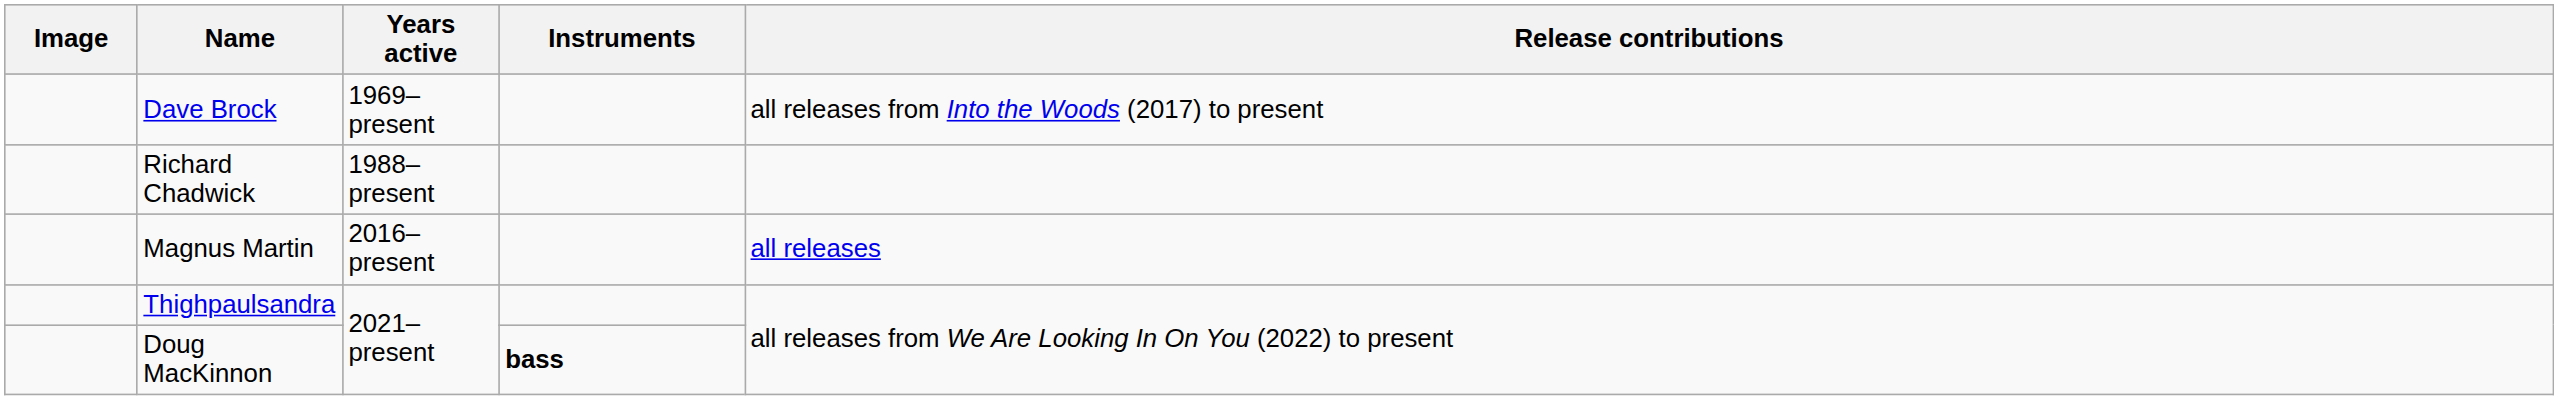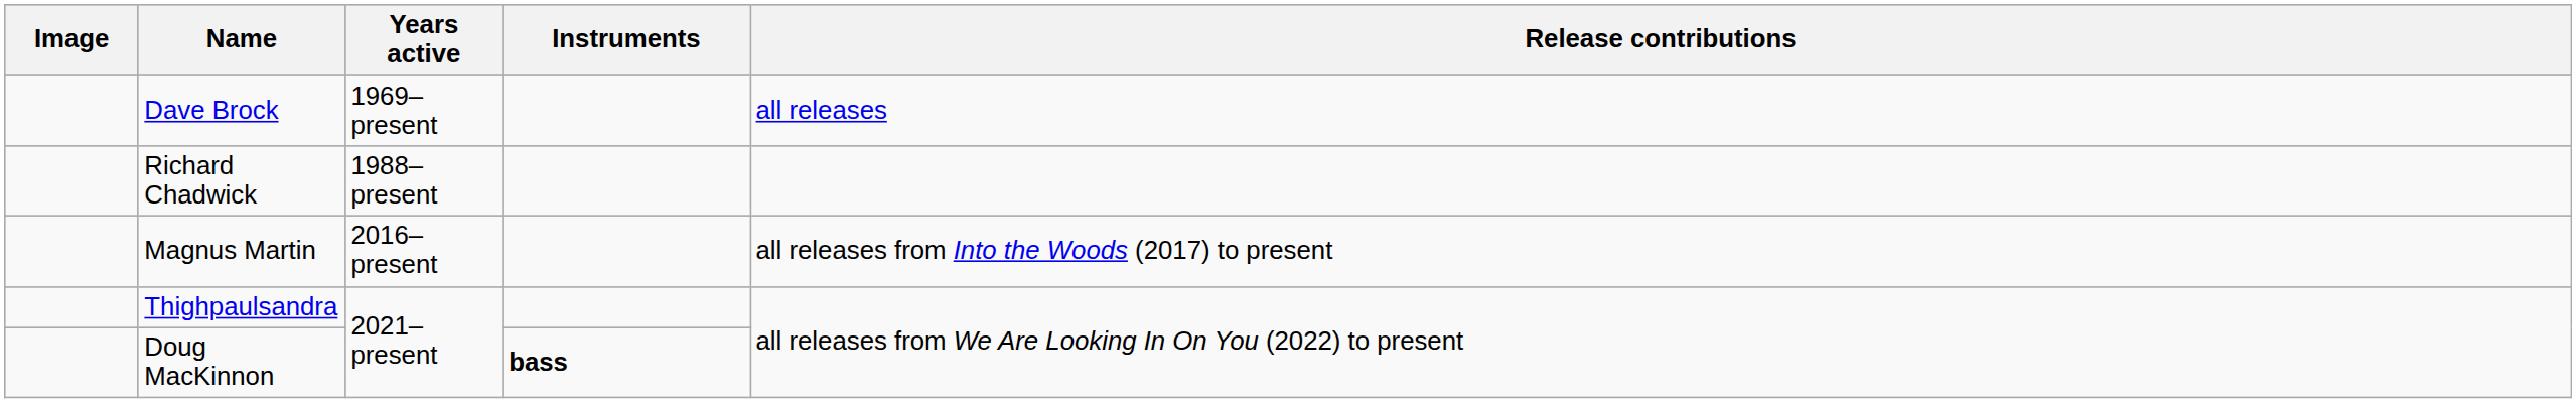Dave Brock | Release contributions: all releases from Into the Woods (2017) to present -> all releases
Magnus Martin | Release contributions: all releases -> all releases from Into the Woods (2017) to present
